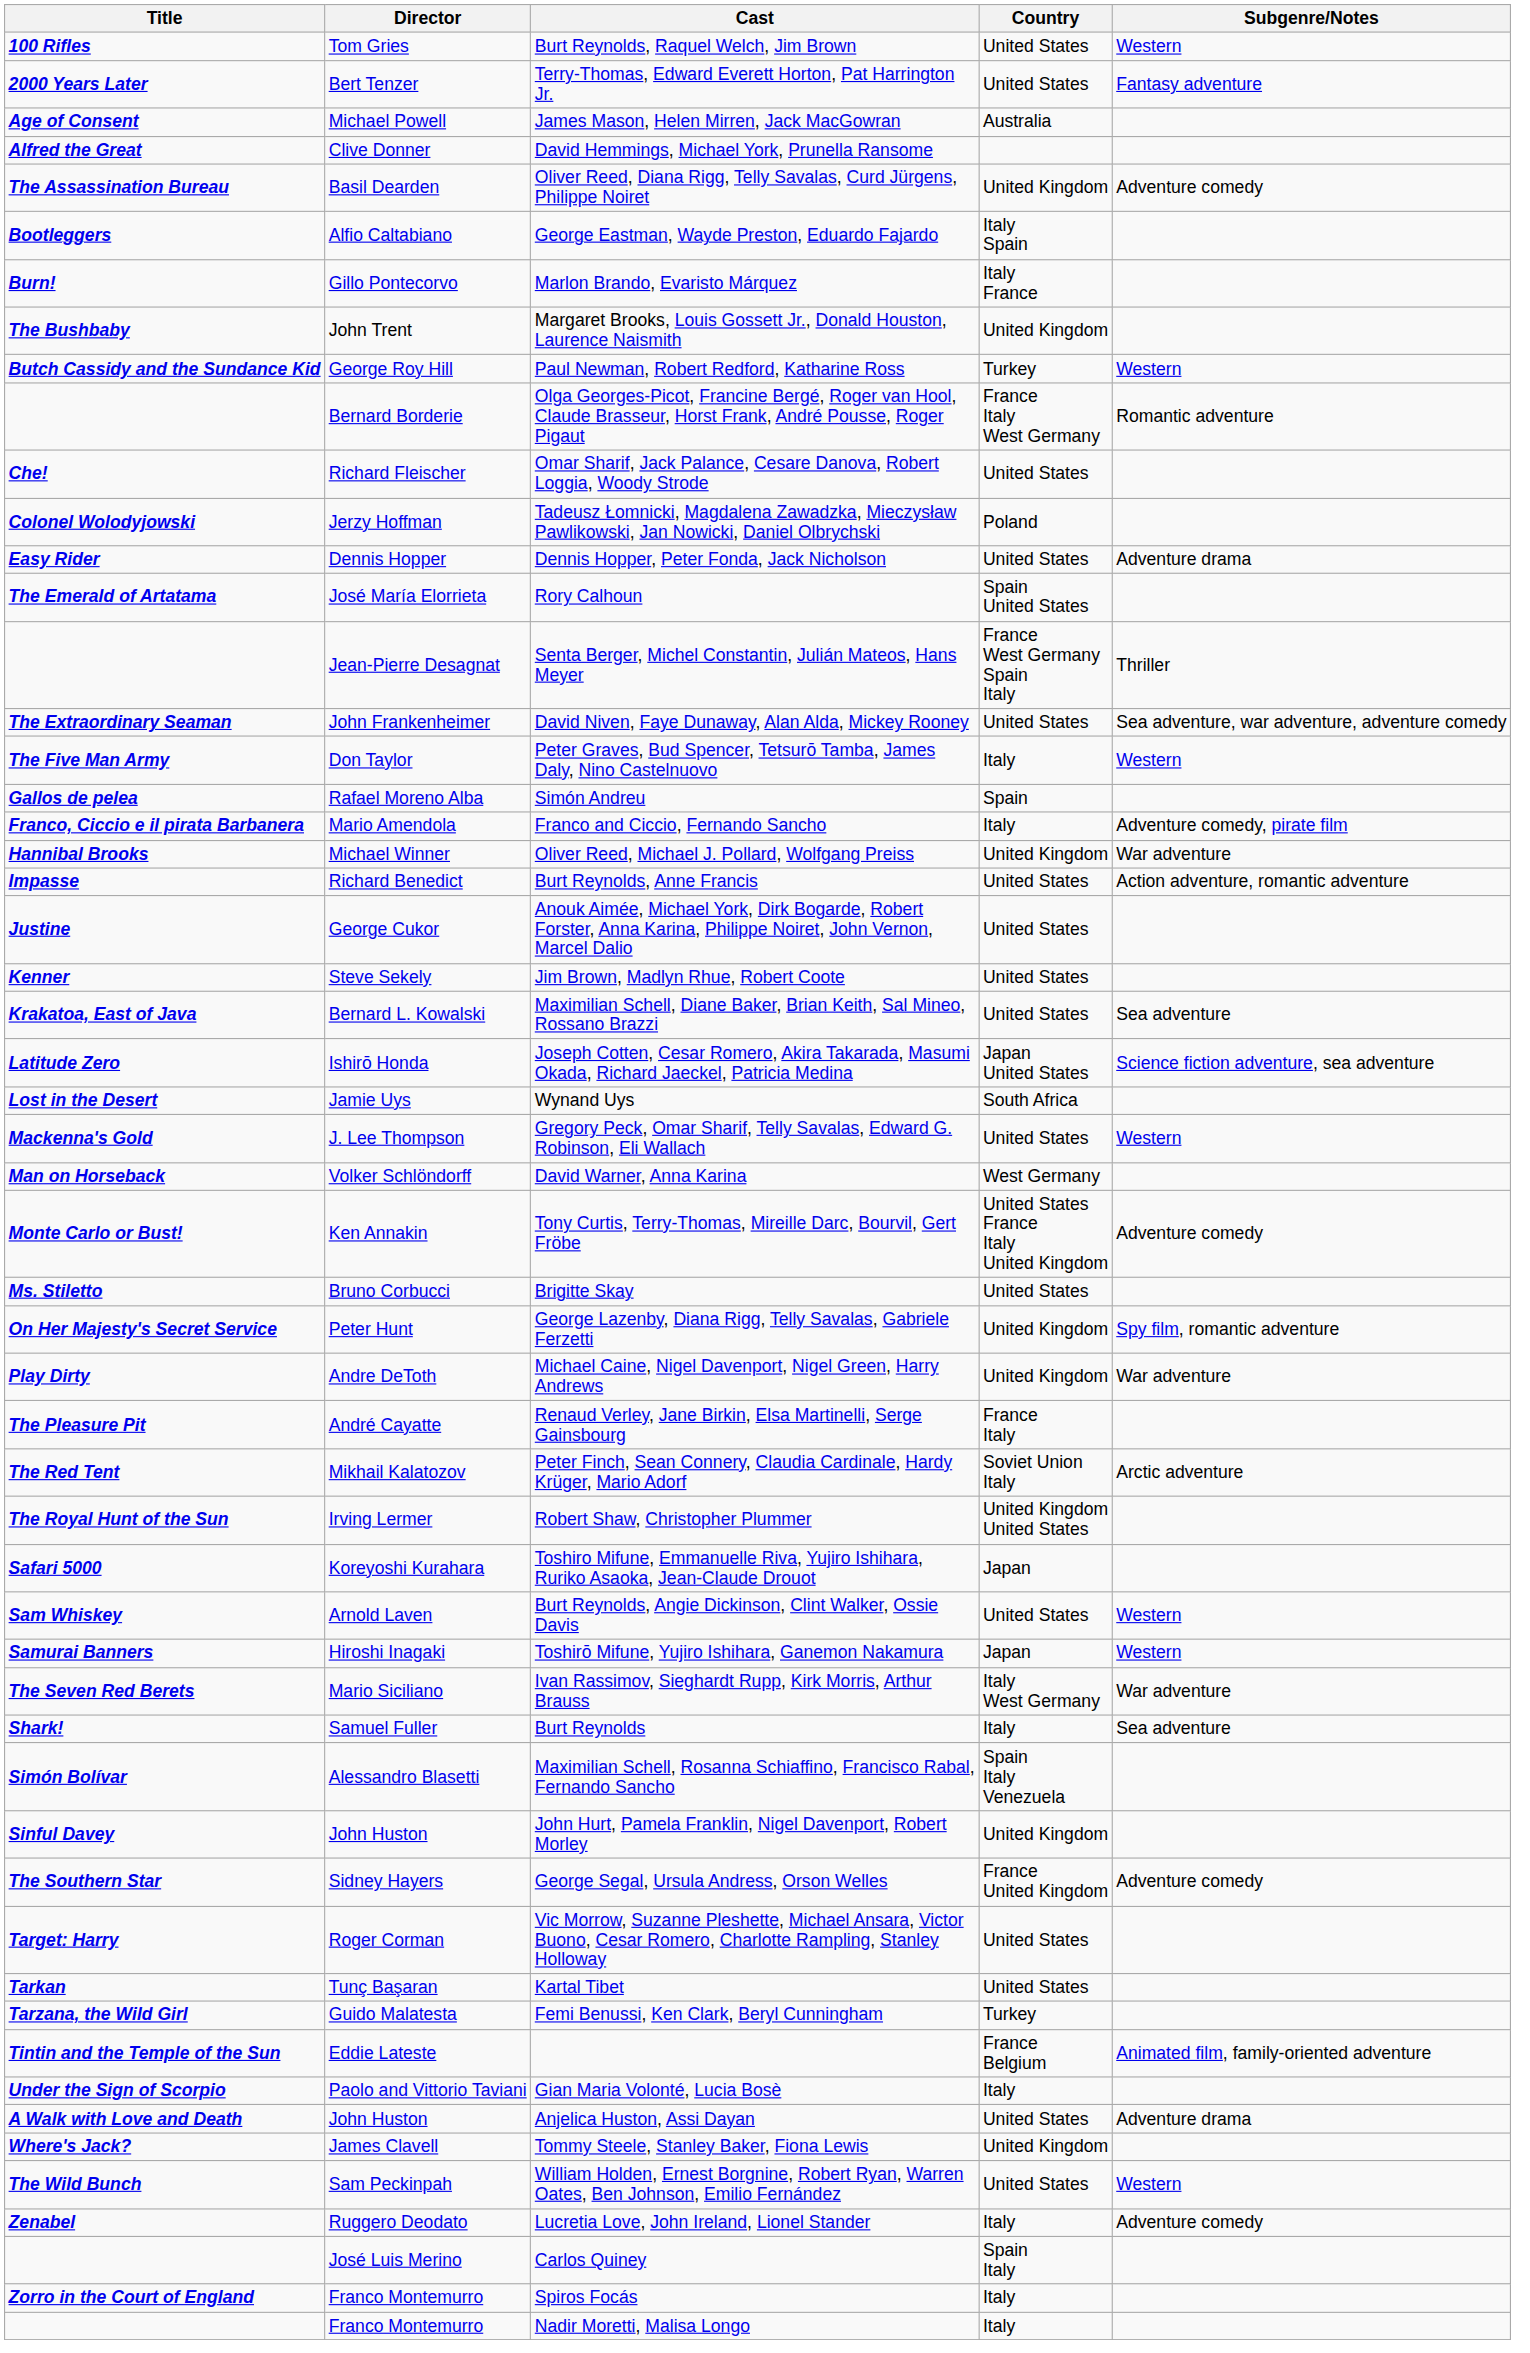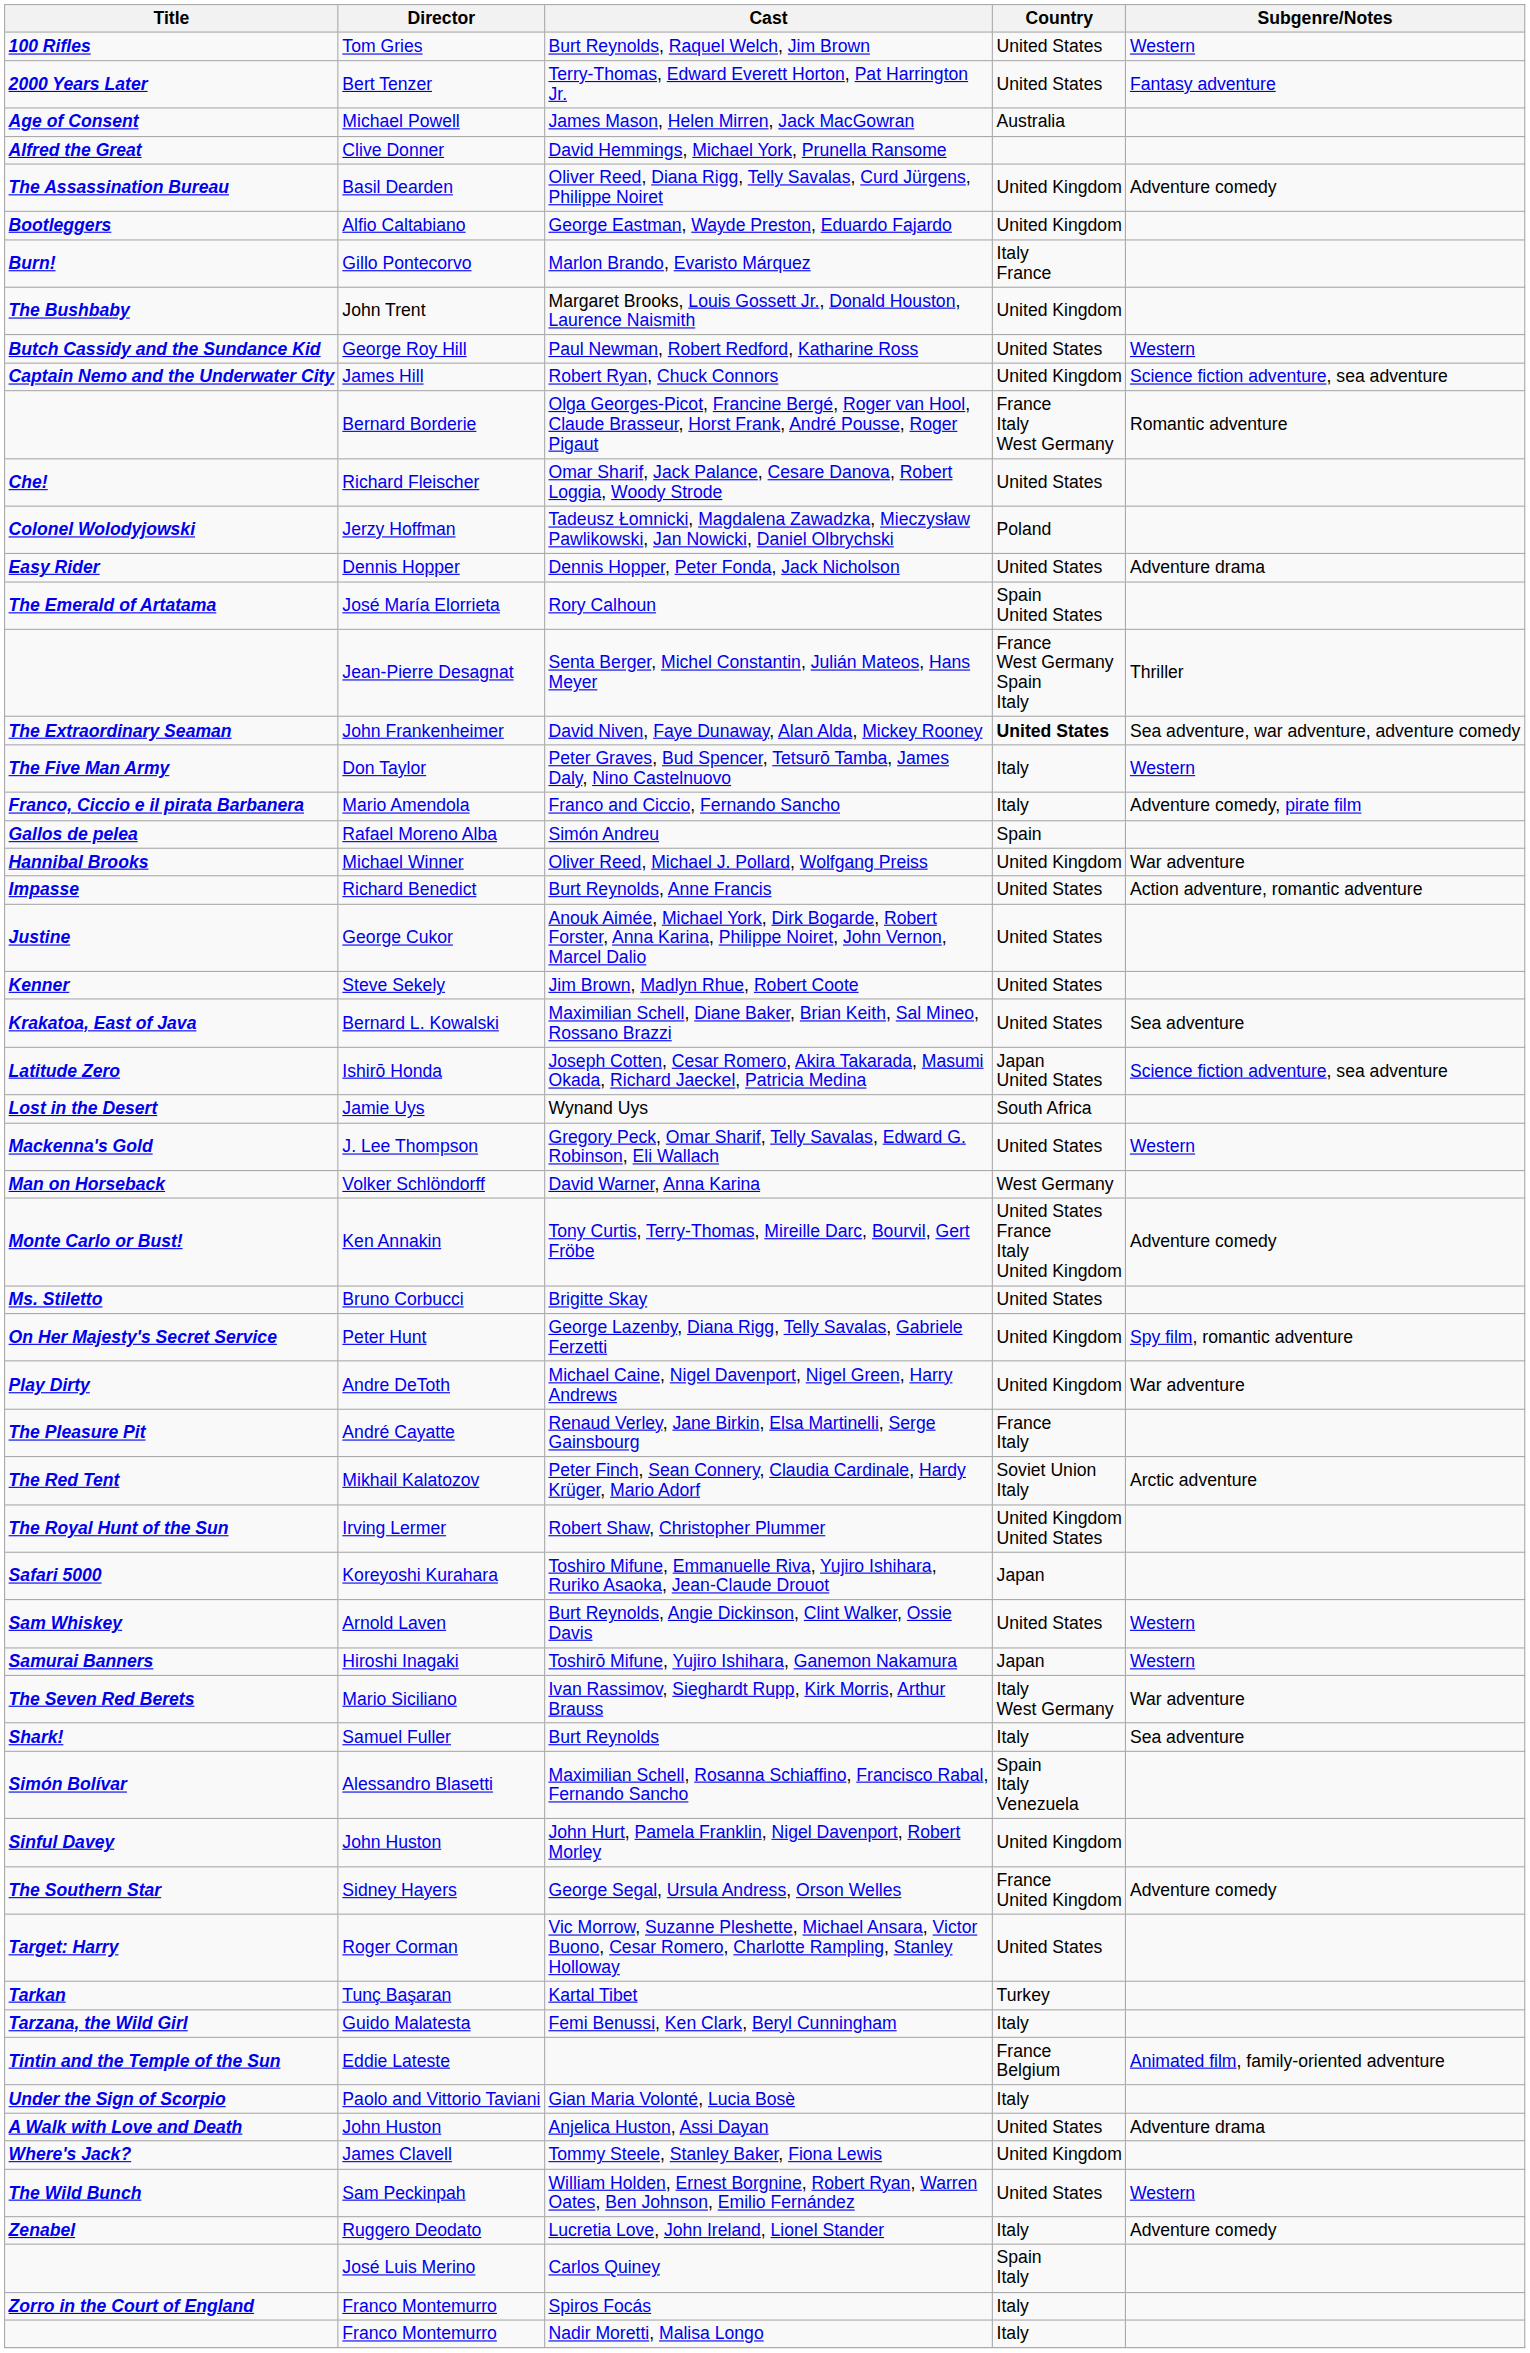George Eastman, Wayde Preston, Eduardo Fajardo | Country: Italy Spain -> United Kingdom
Paul Newman, Robert Redford, Katharine Ross | Country: Turkey -> United States
+ row: Captain Nemo and the Underwater City | James Hill | Robert Ryan, Chuck Connors | United Kingdom | Science fiction adventure, sea adventure
David Niven, Faye Dunaway, Alan Alda, Mickey Rooney | Country: normal -> bold
rows swapped: Franco and Ciccio, Fernando Sancho <-> Simón Andreu
Kartal Tibet | Country: United States -> Turkey
Femi Benussi, Ken Clark, Beryl Cunningham | Country: Turkey -> Italy
